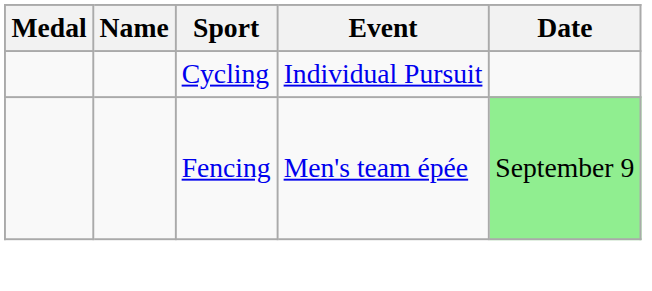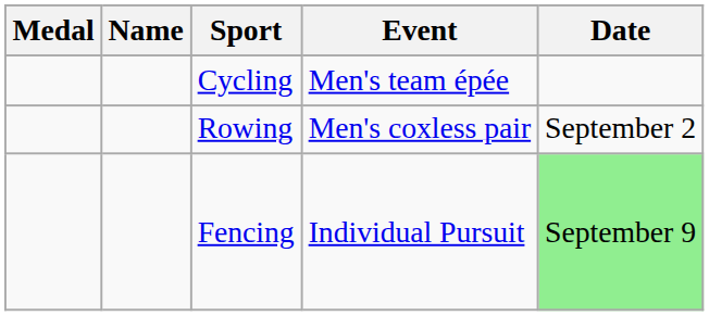Cycling | Event: Individual Pursuit -> Men's team épée
+ row: Rowing | Men's coxless pair | September 2
Fencing | Event: Men's team épée -> Individual Pursuit
